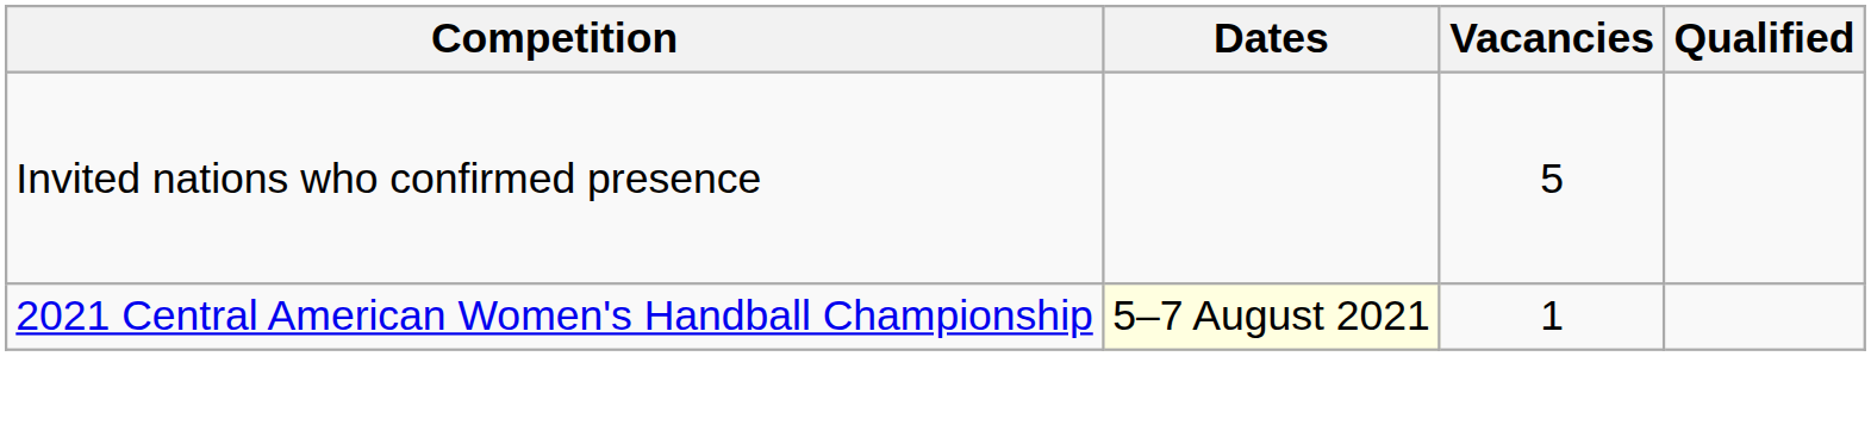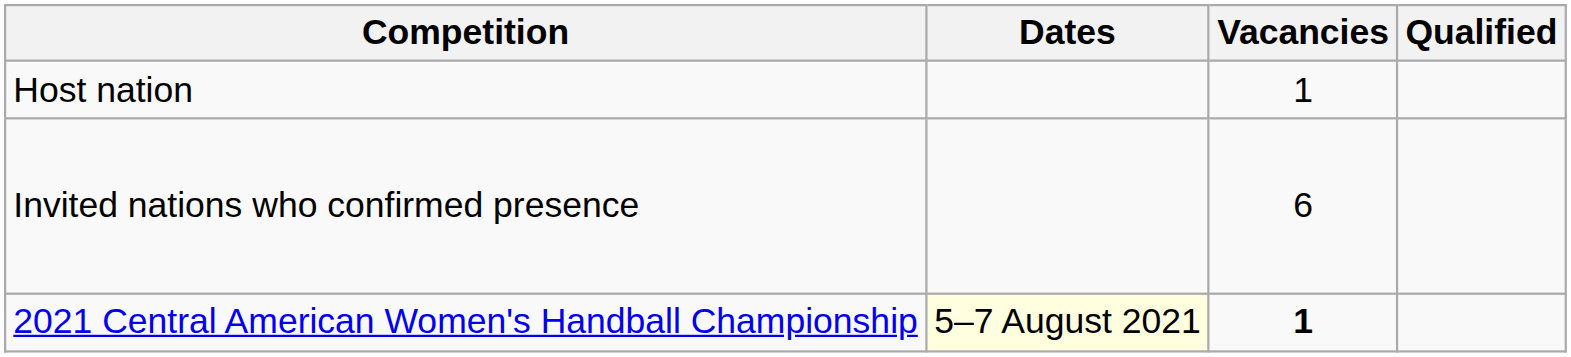+ row: Host nation | 1
Invited nations who confirmed presence | Vacancies: 5 -> 6
2021 Central American Women's Handball Championship | Vacancies: normal -> bold
